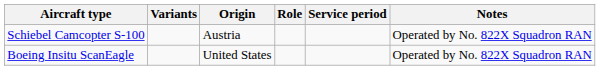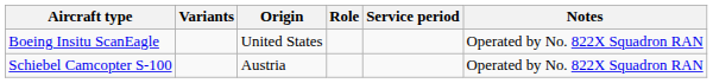rows swapped: Boeing Insitu ScanEagle <-> Schiebel Camcopter S-100
